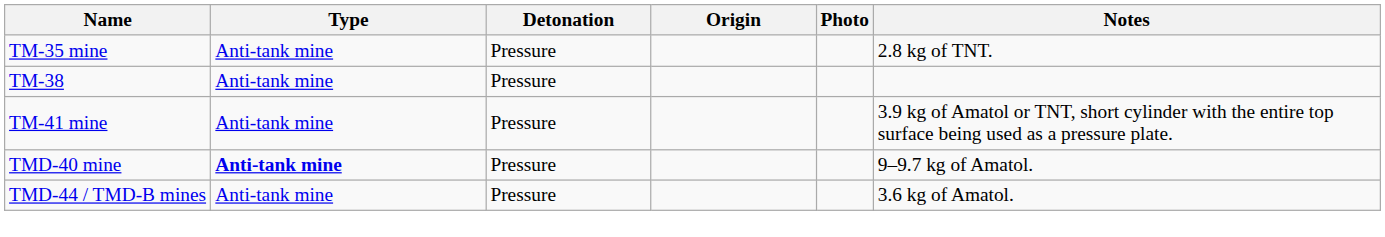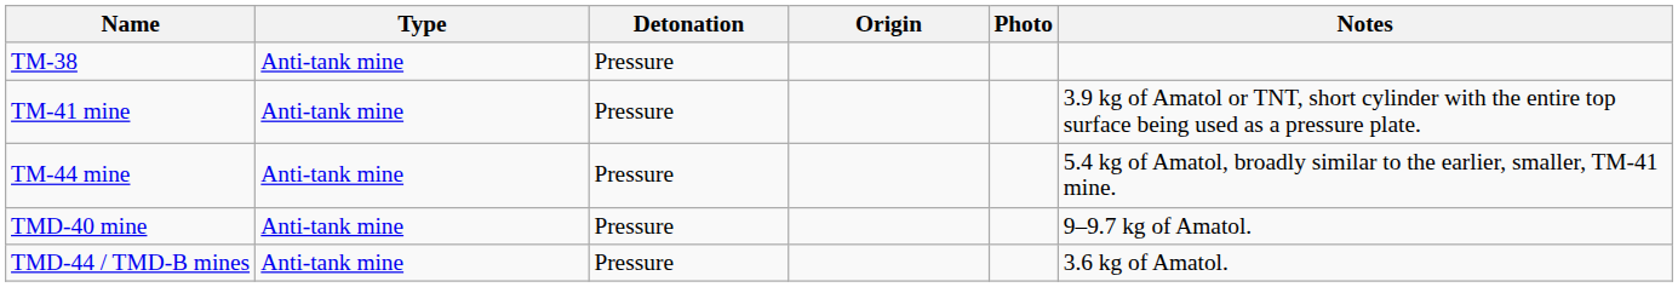- row: TM-35 mine | Anti-tank mine | Pressure | 2.8 kg of TNT.
+ row: TM-44 mine | Anti-tank mine | Pressure | 5.4 kg of Amatol, broadly similar to the earlier, smaller, TM-41 mine.
TMD-40 mine | Type: bold -> normal
